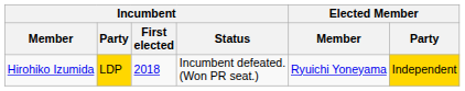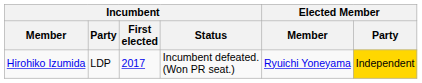Hirohiko Izumida | Incumbent / Party: gold background -> no background
Hirohiko Izumida | Incumbent / First elected: 2018 -> 2017
